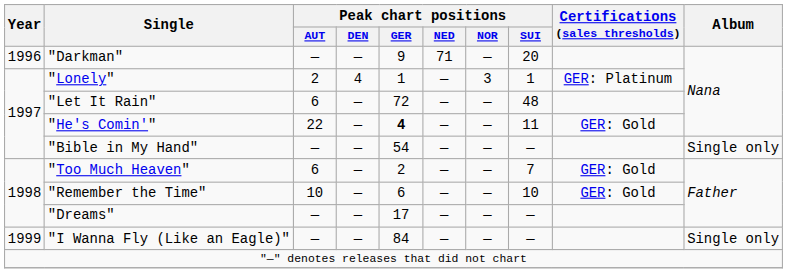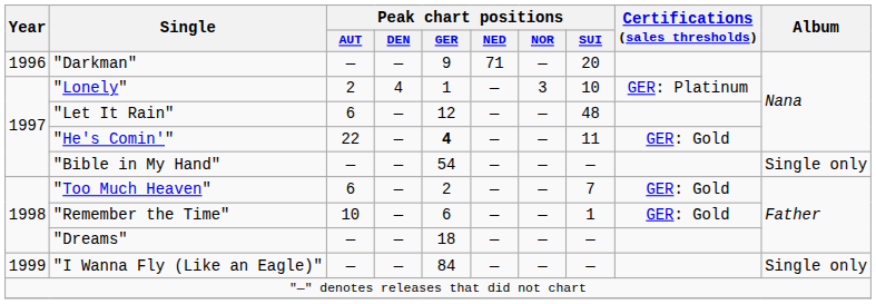"Lonely" | Peak chart positions / SUI: 1 -> 10
"Let It Rain" | Peak chart positions / GER: 72 -> 12
"Remember the Time" | Peak chart positions / SUI: 10 -> 1
"Dreams" | Peak chart positions / GER: 17 -> 18
